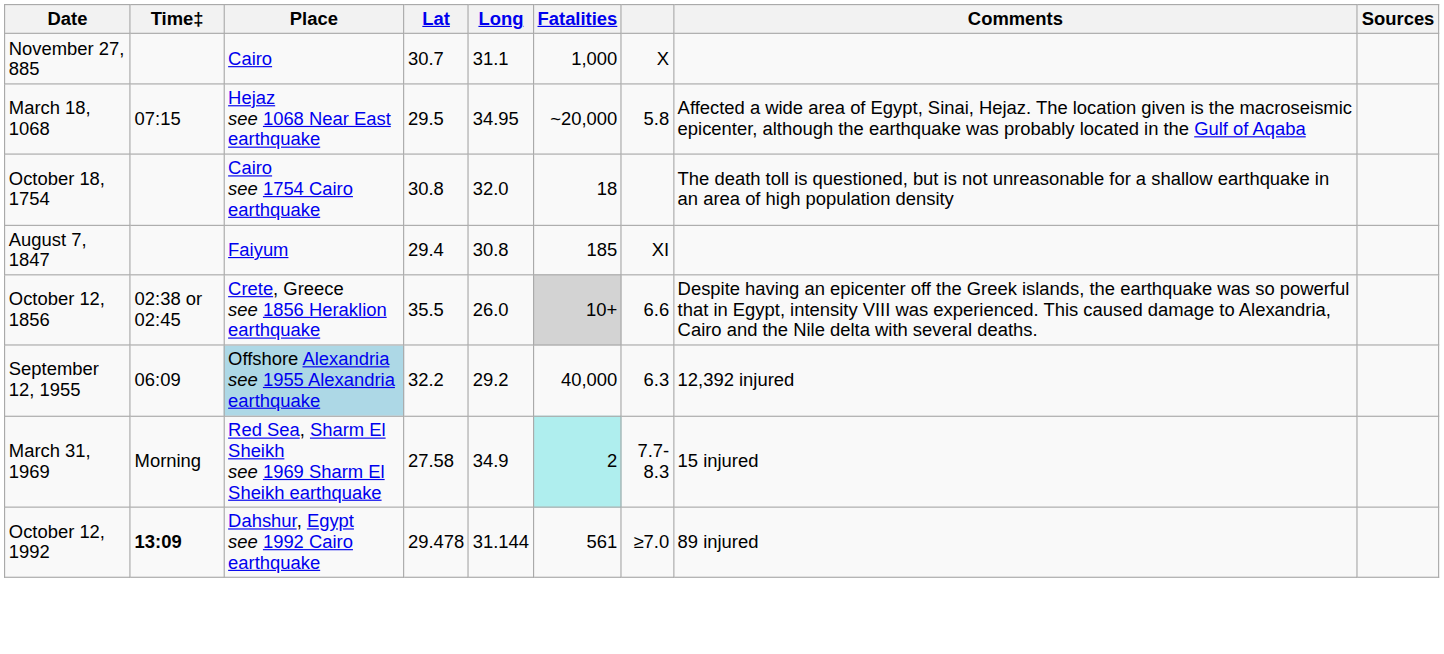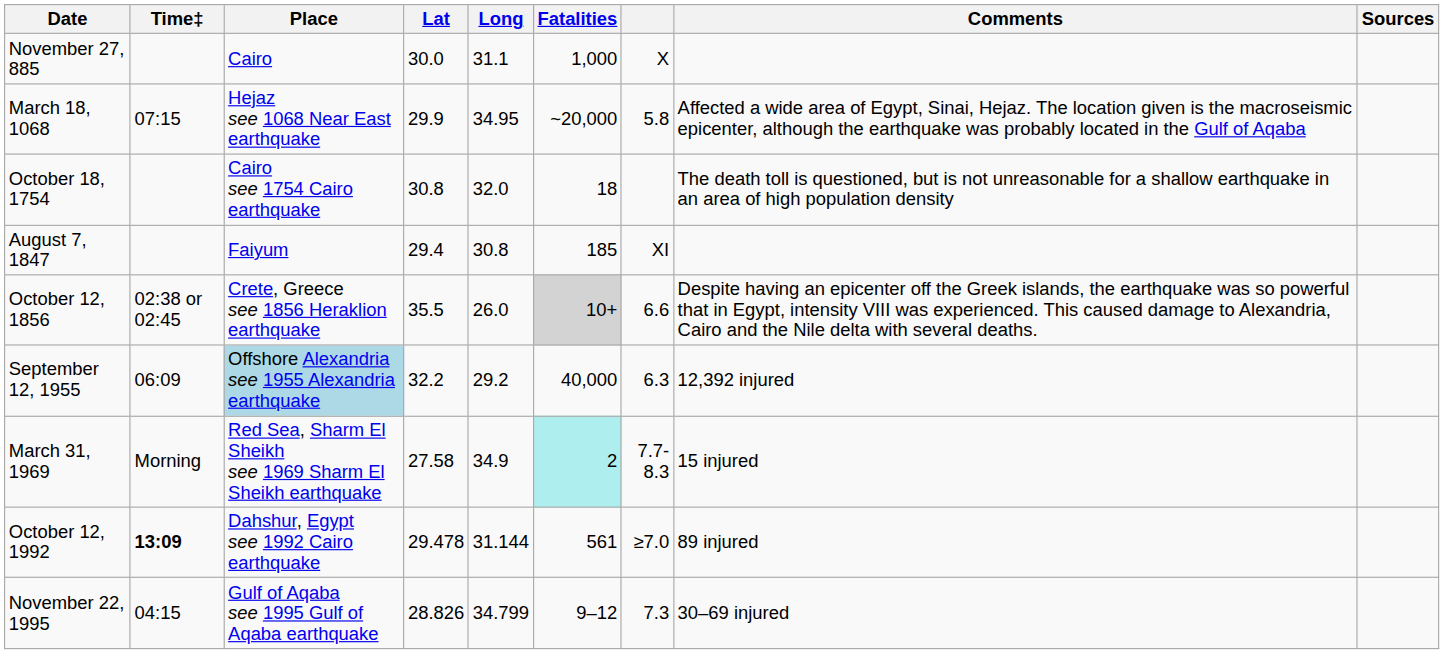November 27, 885 | Lat: 30.7 -> 30.0
March 18, 1068 | Lat: 29.5 -> 29.9
+ row: November 22, 1995 | 04:15 | Gulf of Aqaba see 1995 Gulf of Aqaba earthquake | 28.826 | 34.799 | 9–12 | 7.3 | 30–69 injured
